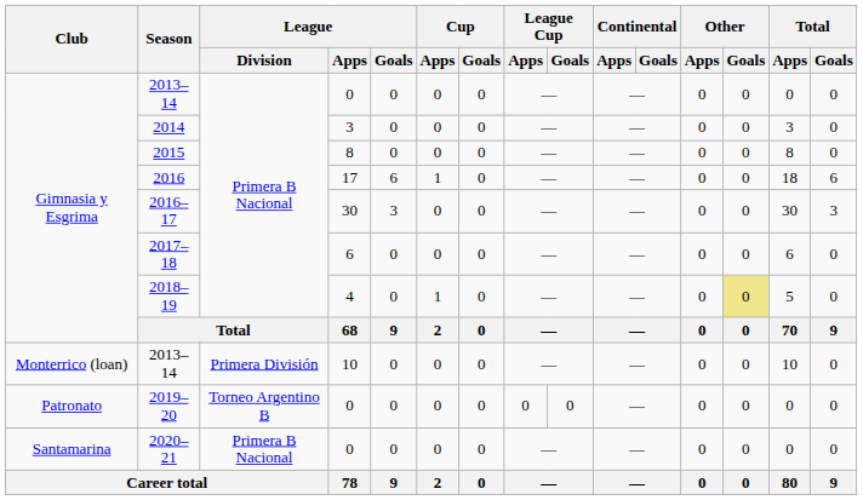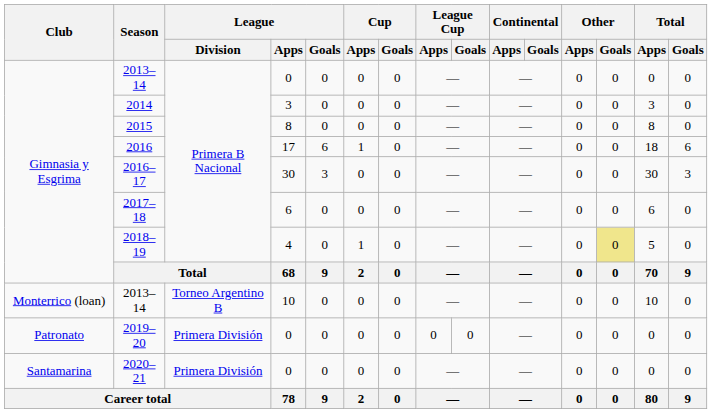2013–14 / 10 | League / Division: Primera División -> Torneo Argentino B
2019–20 | League / Division: Torneo Argentino B -> Primera División
2020–21 | League / Division: Primera B Nacional -> Primera División
